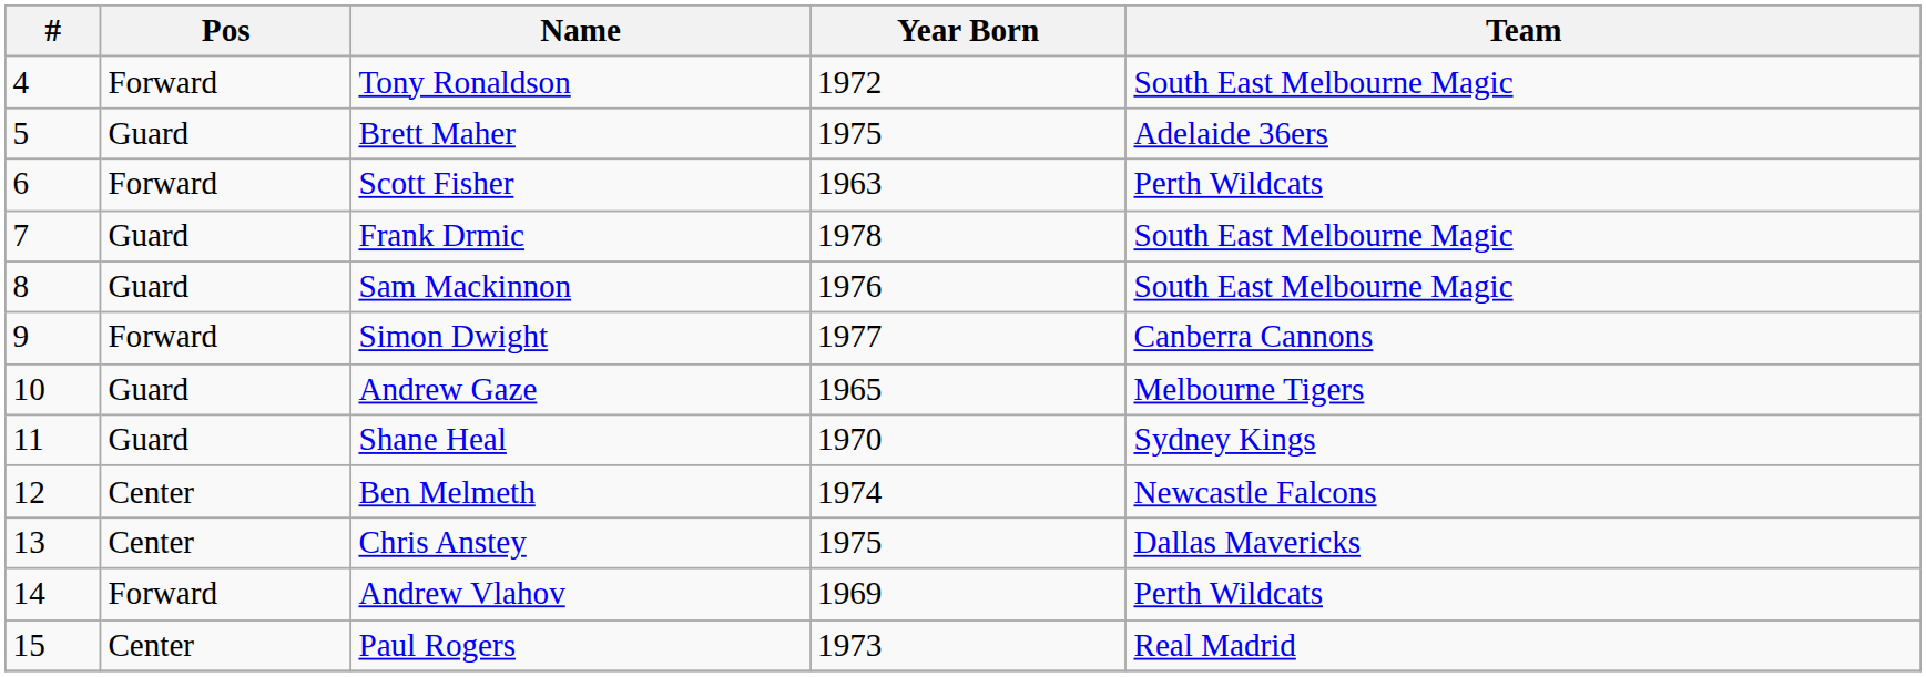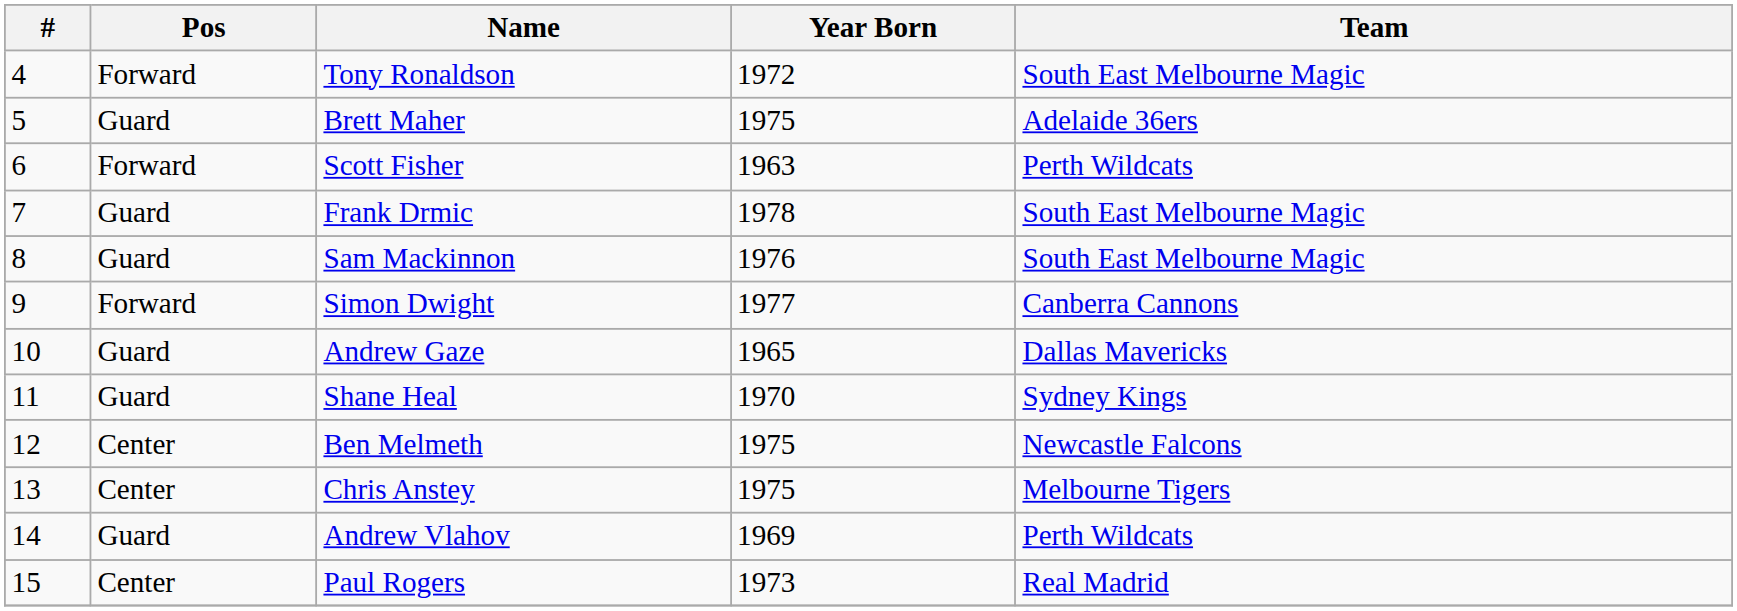Andrew Gaze | Team: Melbourne Tigers -> Dallas Mavericks
Ben Melmeth | Year Born: 1974 -> 1975
Chris Anstey | Team: Dallas Mavericks -> Melbourne Tigers
Andrew Vlahov | Pos: Forward -> Guard
